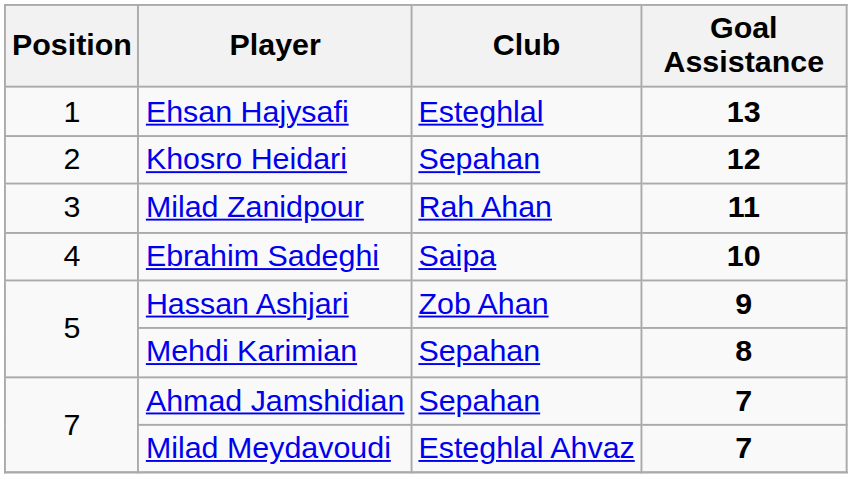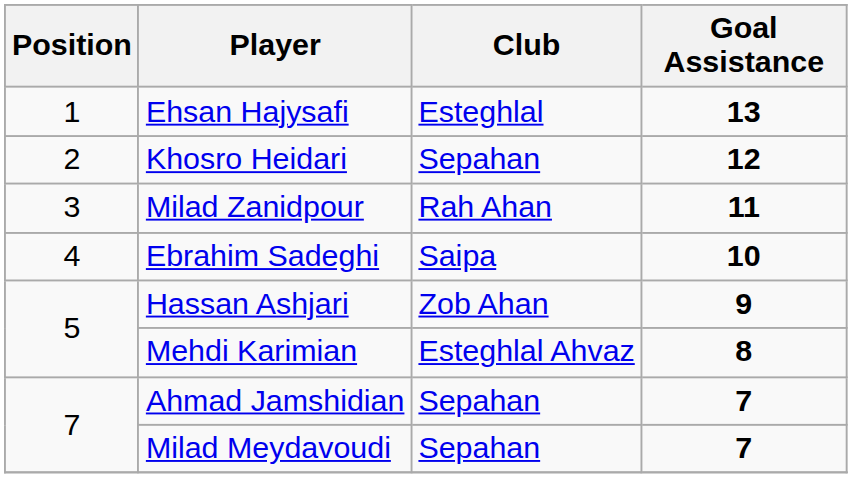Mehdi Karimian | Club: Sepahan -> Esteghlal Ahvaz
Milad Meydavoudi | Club: Esteghlal Ahvaz -> Sepahan
